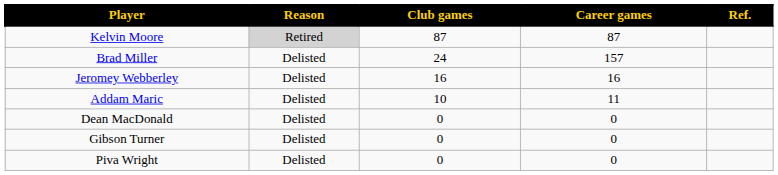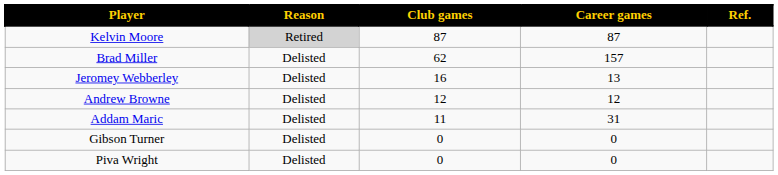Brad Miller | Club games: 24 -> 62
Jeromey Webberley | Career games: 16 -> 13
+ row: Andrew Browne | Delisted | 12 | 12
Addam Maric | Club games: 10 -> 11
Addam Maric | Career games: 11 -> 31
- row: Dean MacDonald | Delisted | 0 | 0
